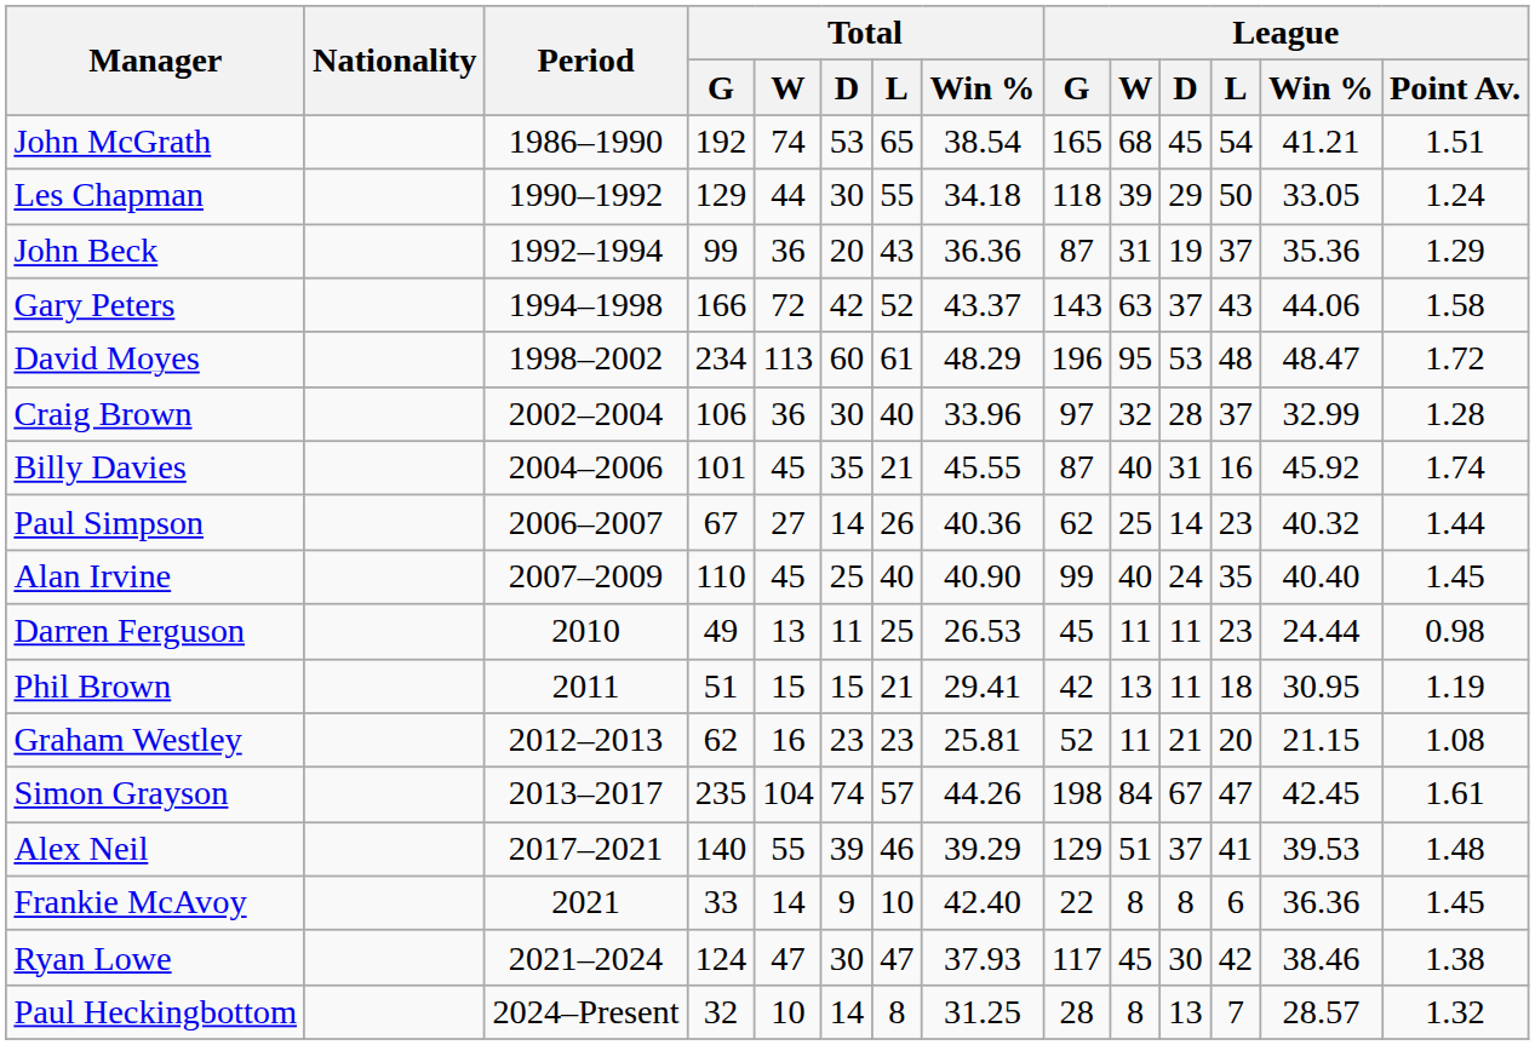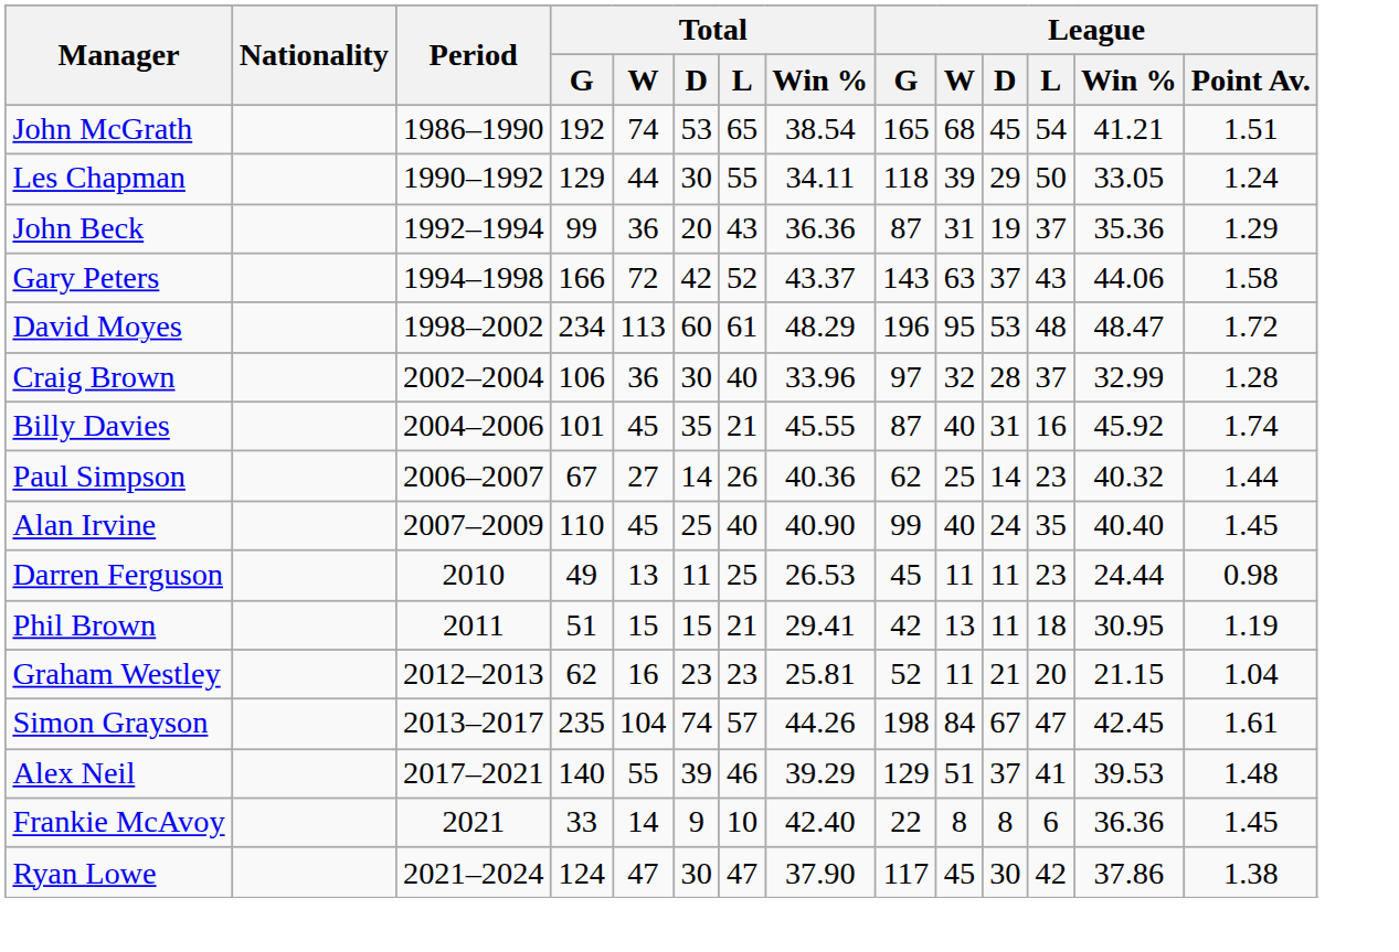Les Chapman | Total / Win %: 34.18 -> 34.11
Graham Westley | League / Point Av.: 1.08 -> 1.04
Ryan Lowe | Total / Win %: 37.93 -> 37.90
Ryan Lowe | League / Win %: 38.46 -> 37.86
- row: Paul Heckingbottom | 2024–Present | 32 | 10 | 14 | 8 | 31.25 | 28 | 8 | 13 | 7 | 28.57 | 1.32
